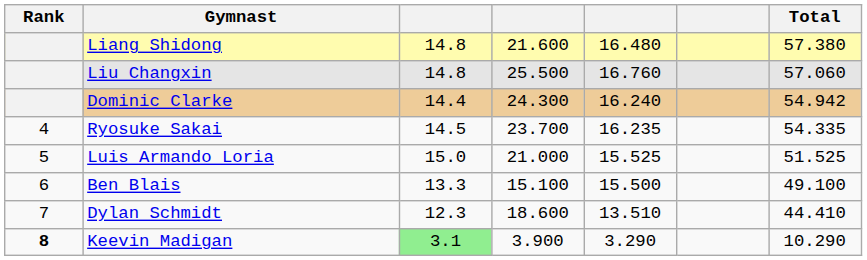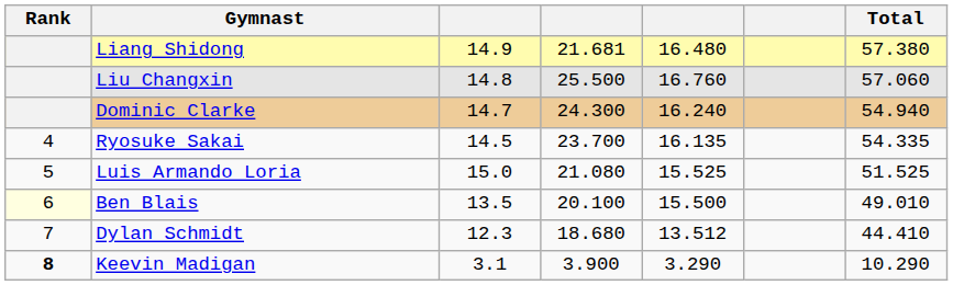Liang Shidong | column 3: 14.8 -> 14.9
Liang Shidong | column 4: 21.600 -> 21.681
Dominic Clarke | column 3: 14.4 -> 14.7
Dominic Clarke | Total: 54.942 -> 54.940
Ryosuke Sakai | column 5: 16.235 -> 16.135
Luis Armando Loria | column 4: 21.000 -> 21.080
Ben Blais | Rank: no background -> lightyellow background
Ben Blais | column 3: 13.3 -> 13.5
Ben Blais | column 4: 15.100 -> 20.100
Ben Blais | Total: 49.100 -> 49.010
Dylan Schmidt | column 4: 18.600 -> 18.680
Dylan Schmidt | column 5: 13.510 -> 13.512
Keevin Madigan | column 3: lightgreen background -> no background
